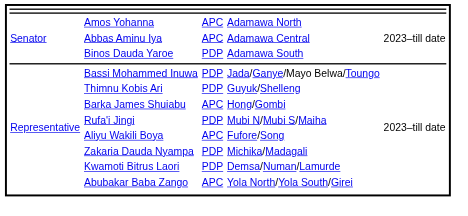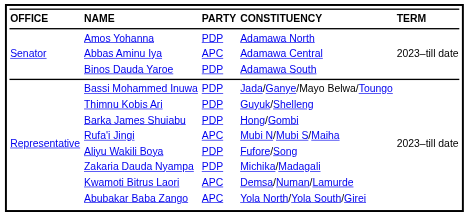+ row: OFFICE | NAME | PARTY | CONSTITUENCY | TERM
Amos Yohanna | column 3: APC -> PDP
Barka James Shuiabu | column 3: APC -> PDP
Rufa'i Jingi | column 3: PDP -> APC
Aliyu Wakili Boya | column 3: APC -> PDP
Kwamoti Bitrus Laori | column 3: PDP -> APC
